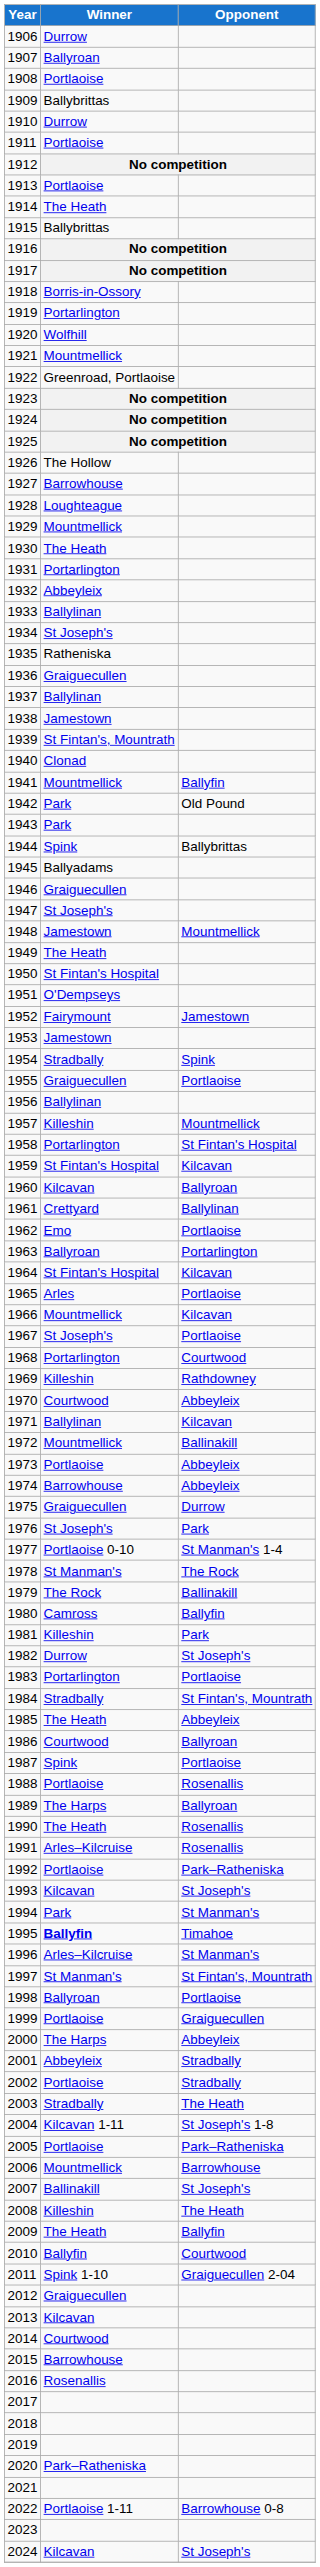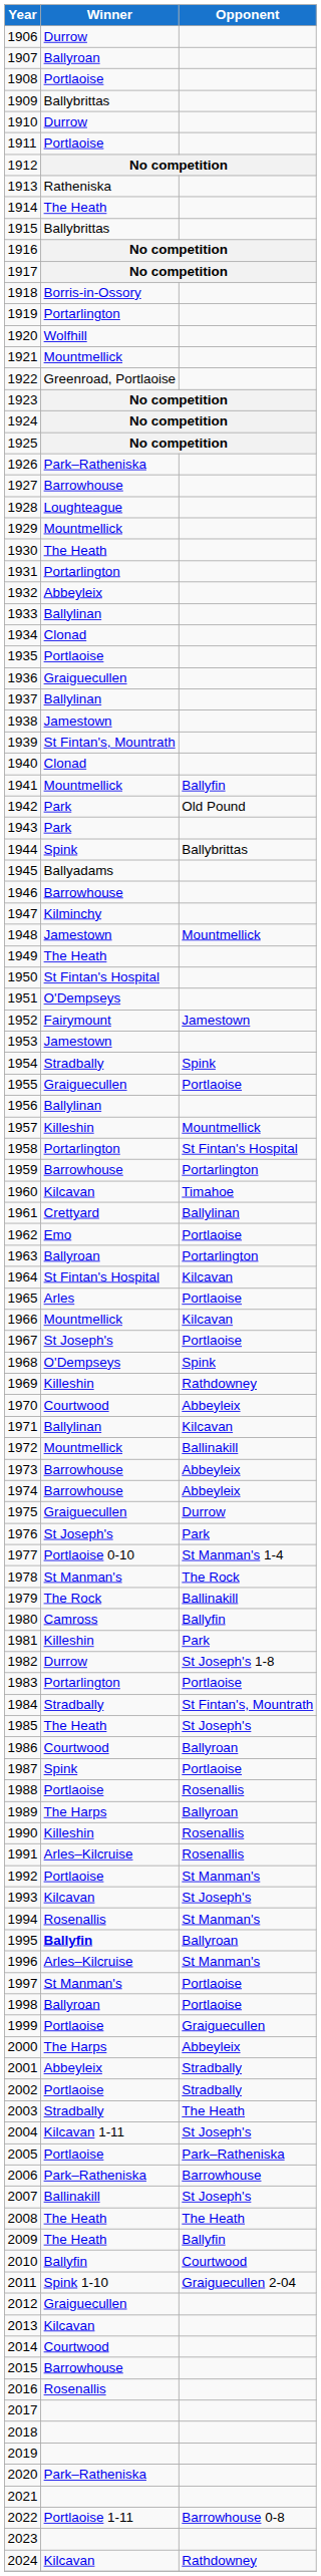1913 | Winner: Portlaoise -> Ratheniska
1926 | Winner: The Hollow -> Park–Ratheniska
1934 | Winner: St Joseph's -> Clonad
1935 | Winner: Ratheniska -> Portlaoise
1946 | Winner: Graiguecullen -> Barrowhouse
1947 | Winner: St Joseph's -> Kilminchy
1959 | Winner: St Fintan's Hospital -> Barrowhouse
1959 | Opponent: Kilcavan -> Portarlington
1960 | Opponent: Ballyroan -> Timahoe
1968 | Winner: Portarlington -> O'Dempseys
1968 | Opponent: Courtwood -> Spink
1973 | Winner: Portlaoise -> Barrowhouse
1982 | Opponent: St Joseph's -> St Joseph's 1-8
1985 | Opponent: Abbeyleix -> St Joseph's
1990 | Winner: The Heath -> Killeshin
1992 | Opponent: Park–Ratheniska -> St Manman's
1994 | Winner: Park -> Rosenallis
1995 | Opponent: Timahoe -> Ballyroan
1997 | Opponent: St Fintan's, Mountrath -> Portlaoise
2004 | Opponent: St Joseph's 1-8 -> St Joseph's
2006 | Winner: Mountmellick -> Park–Ratheniska
2008 | Winner: Killeshin -> The Heath
2024 | Opponent: St Joseph's -> Rathdowney
